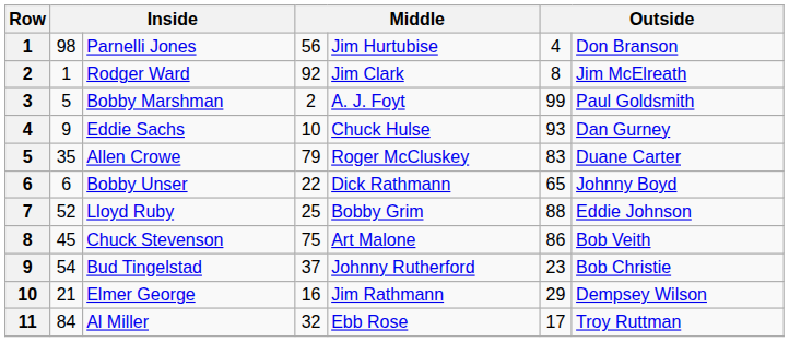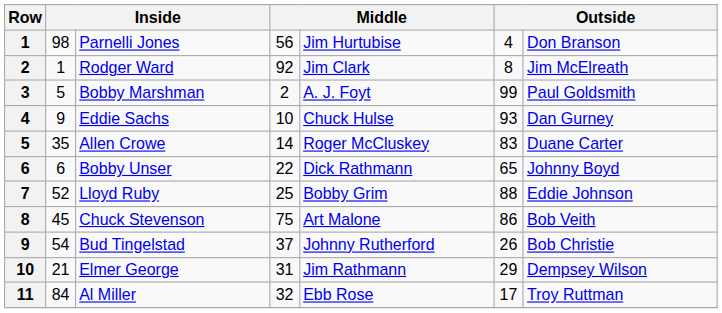Allen Crowe | column 4: 79 -> 14
Bud Tingelstad | column 6: 23 -> 26
Elmer George | column 4: 16 -> 31
